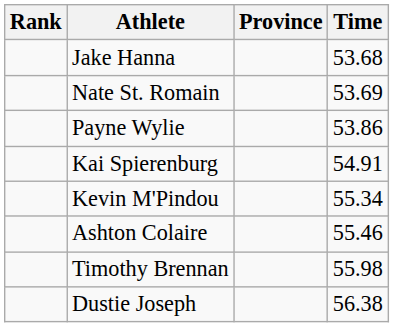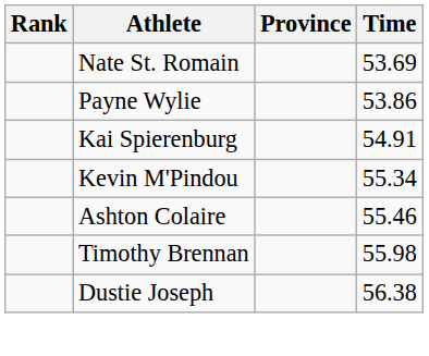- row: Jake Hanna | 53.68
